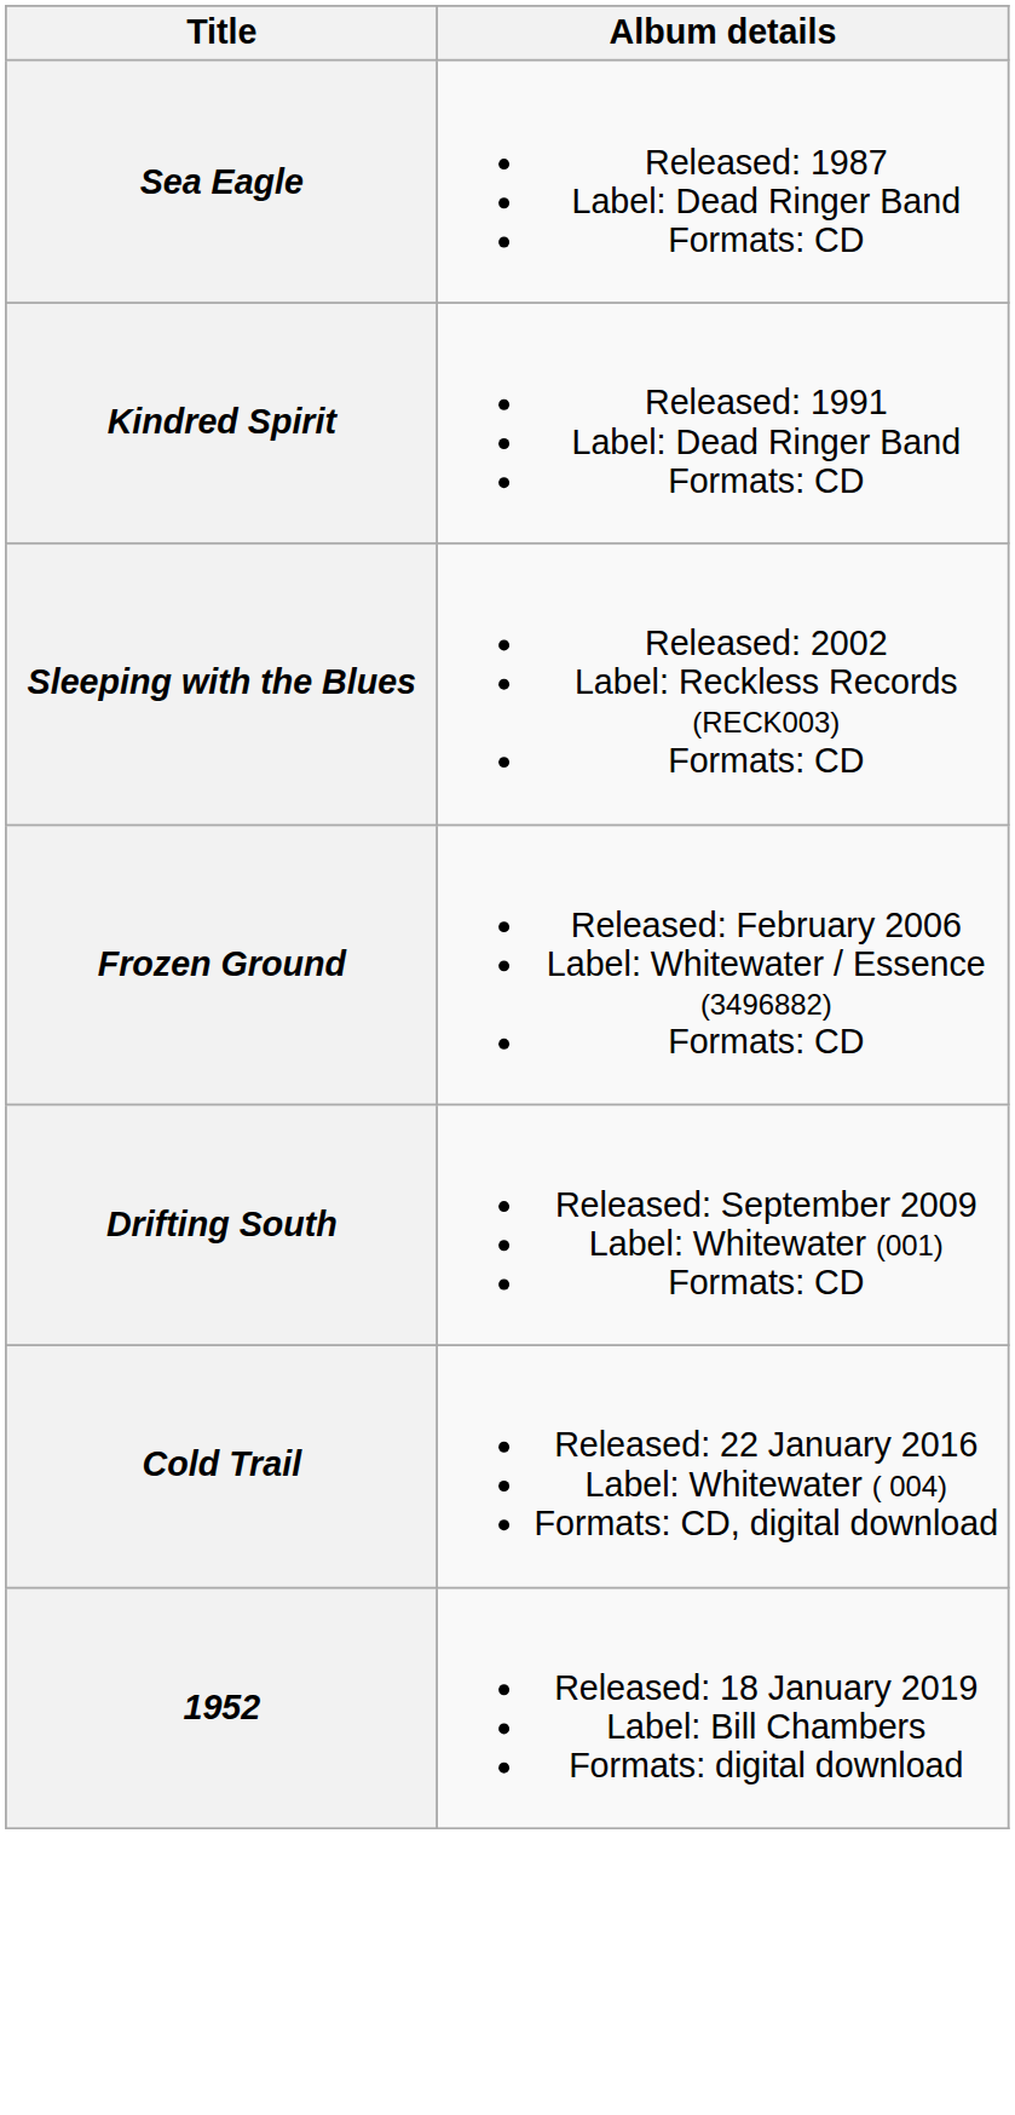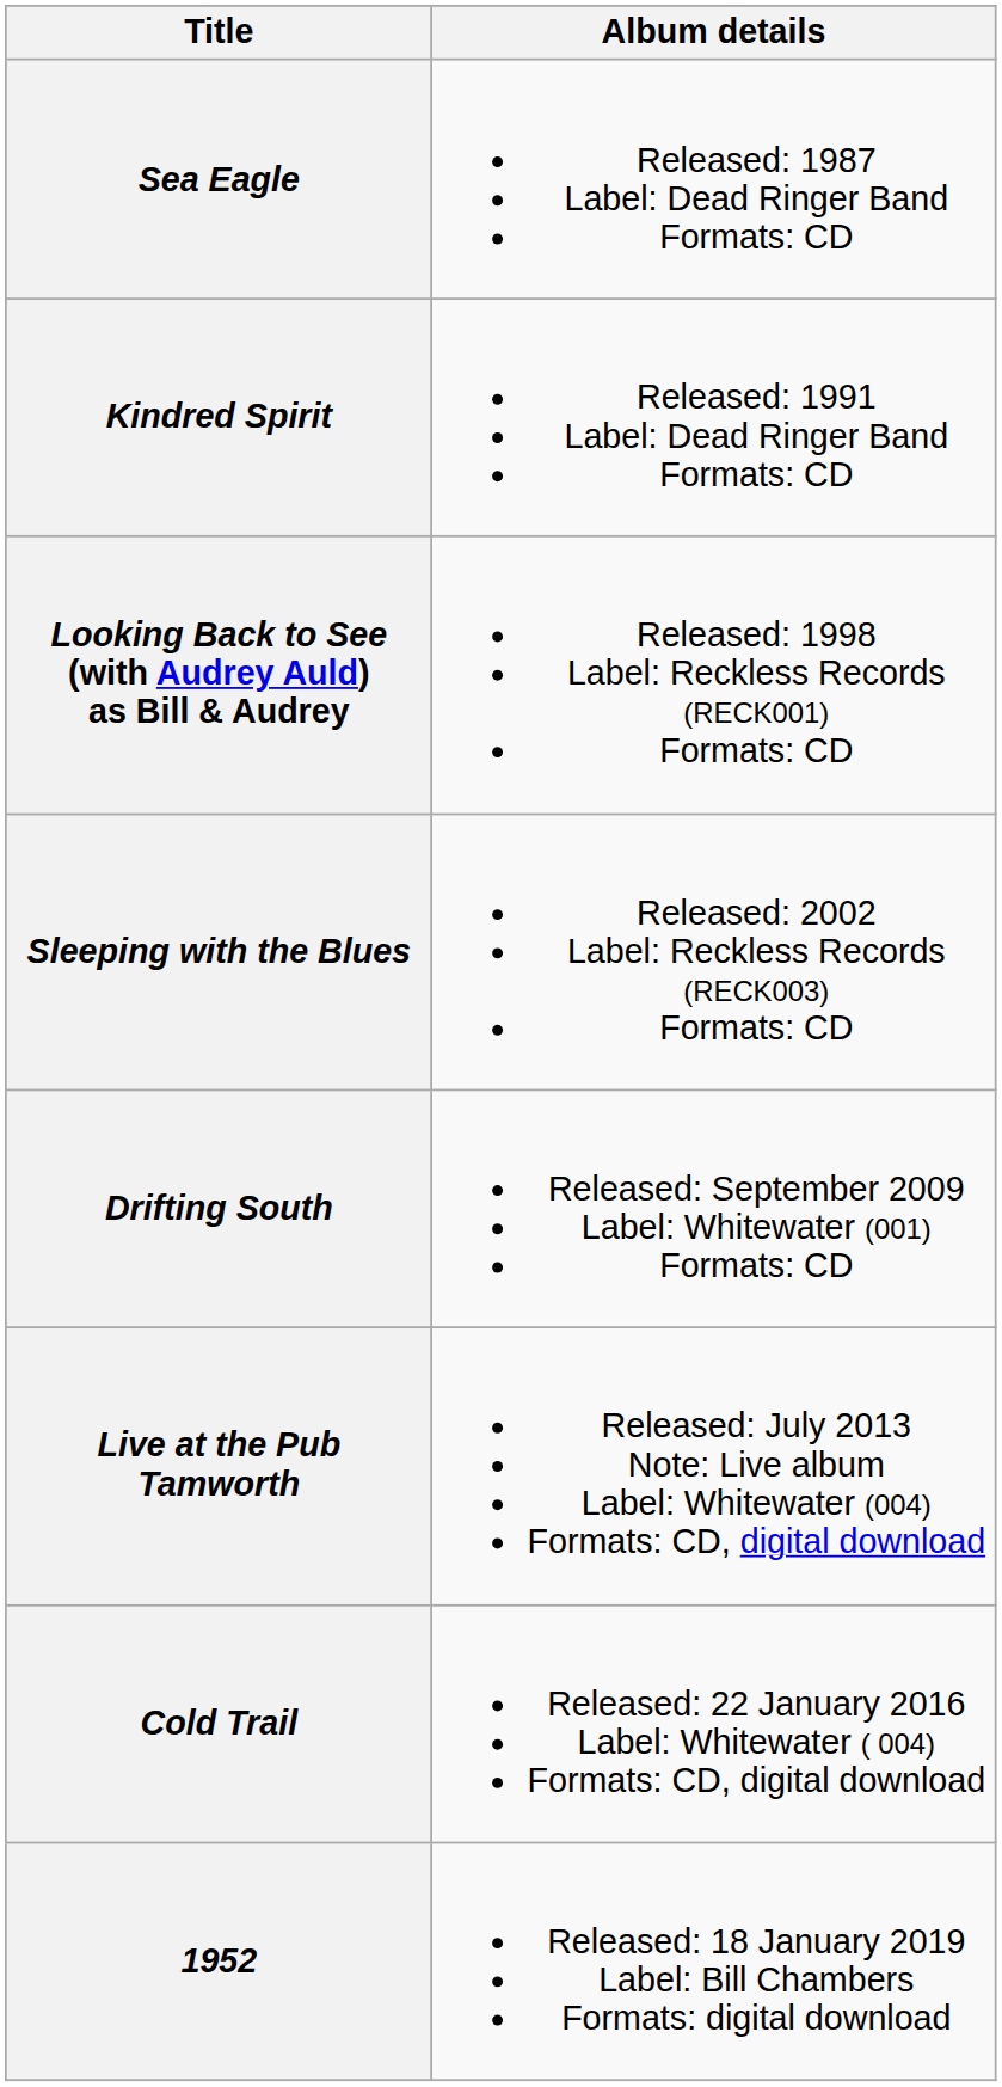+ row: Looking Back to See (with Audrey Auld) as Bill & Audrey | Released: 1998 Label: Reckless Records (RECK001) Formats: CD
- row: Frozen Ground | Released: February 2006 Label: Whitewater / Essence (3496882) Formats: CD
+ row: Live at the Pub Tamworth | Released: July 2013 Note: Live album Label: Whitewater (004) Formats: CD, digital download
